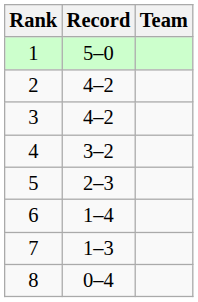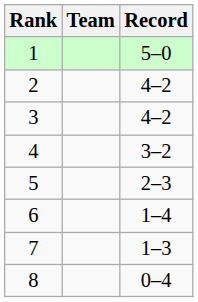columns swapped: Team <-> Record
